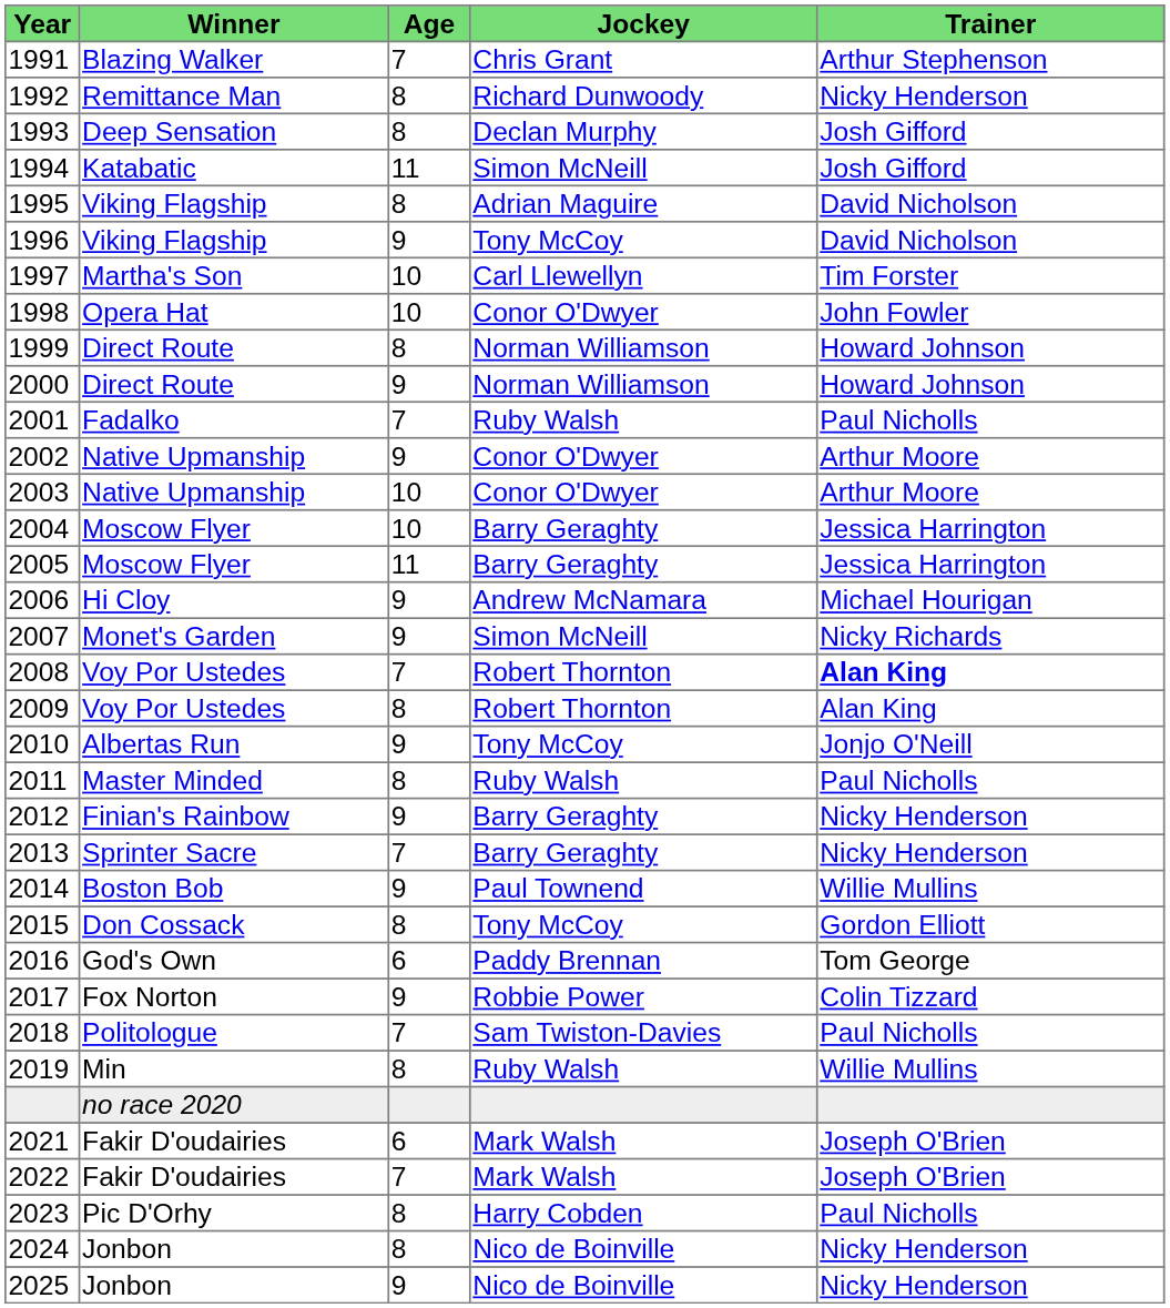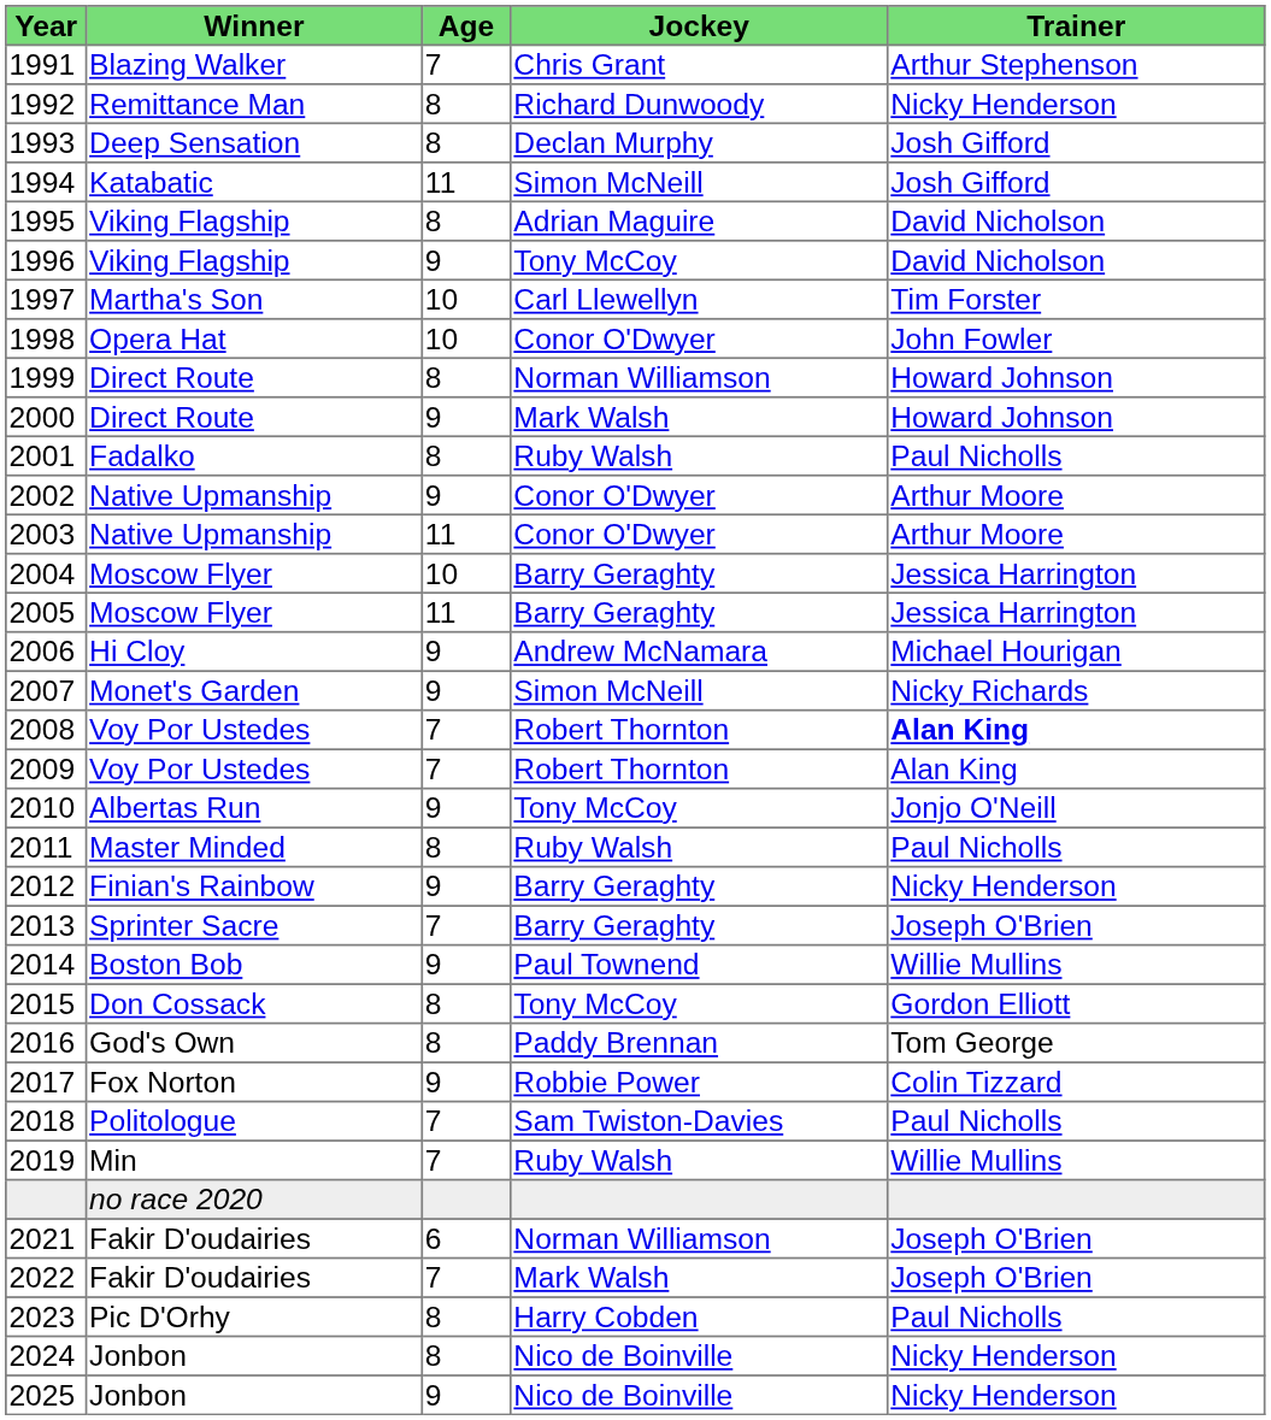2000 | Jockey: Norman Williamson -> Mark Walsh
2001 | Age: 7 -> 8
2003 | Age: 10 -> 11
2009 | Age: 8 -> 7
2013 | Trainer: Nicky Henderson -> Joseph O'Brien
2016 | Age: 6 -> 8
2019 | Age: 8 -> 7
2021 | Jockey: Mark Walsh -> Norman Williamson
